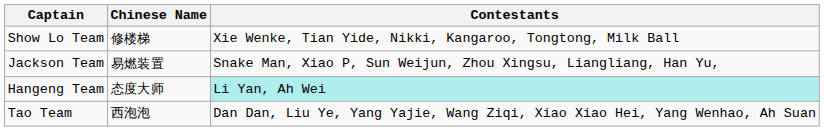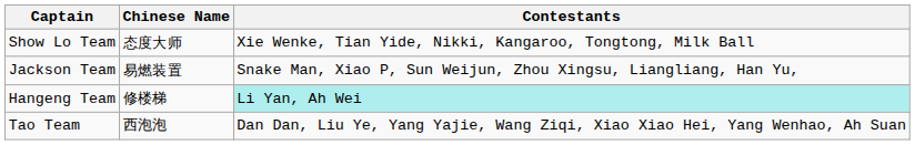Show Lo Team | Chinese Name: 修楼梯 -> 态度大师
Hangeng Team | Chinese Name: 态度大师 -> 修楼梯
